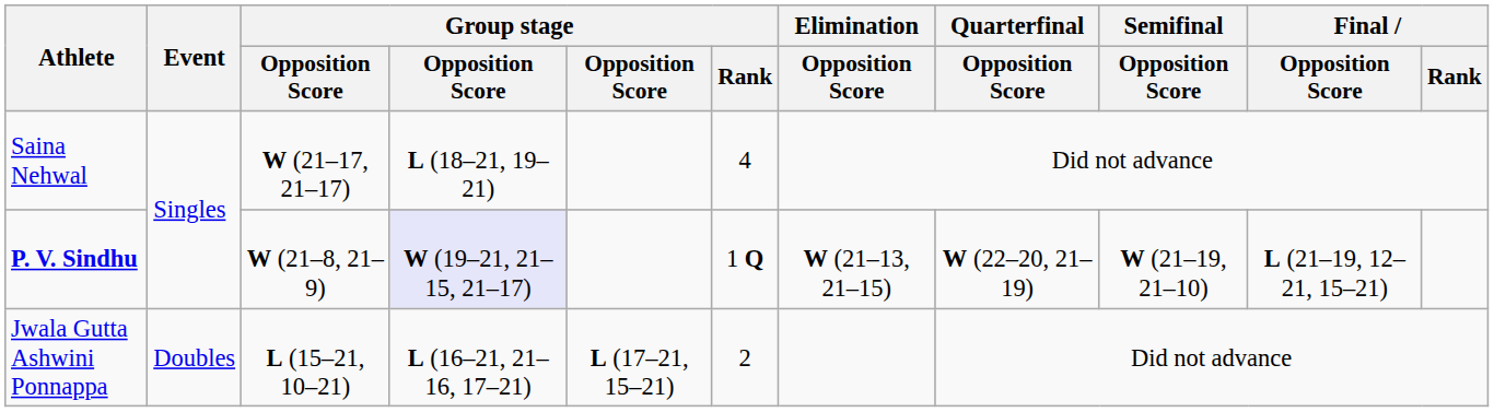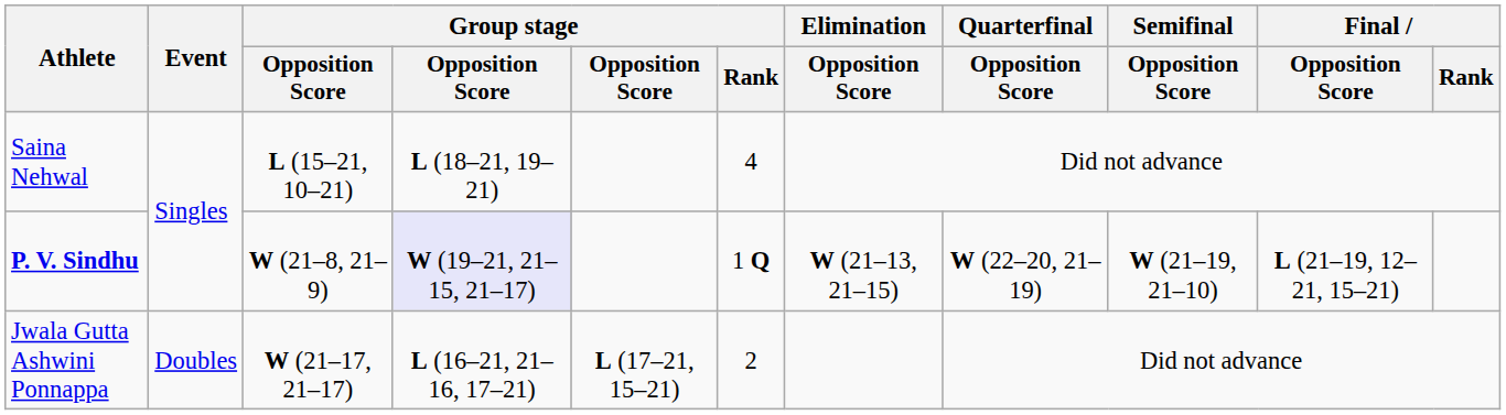Saina Nehwal | column 3: W (21–17, 21–17) -> L (15–21, 10–21)
Jwala Gutta Ashwini Ponnappa | column 3: L (15–21, 10–21) -> W (21–17, 21–17)
